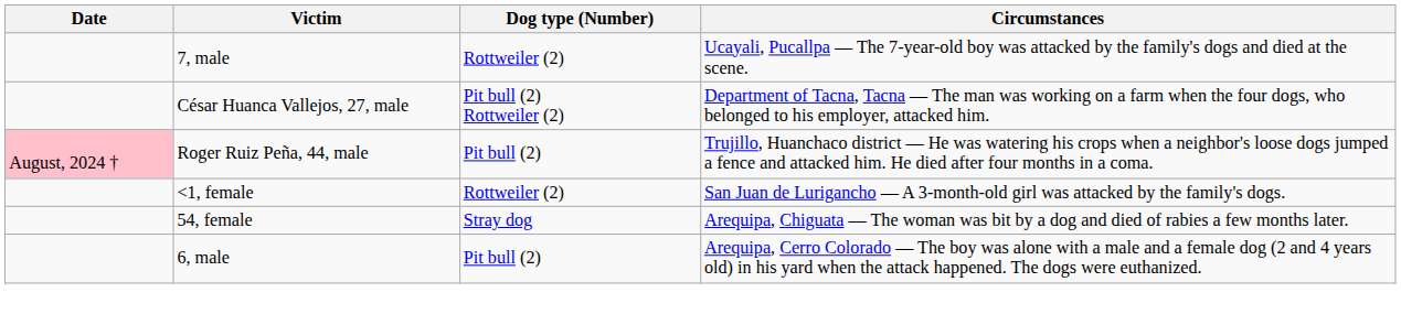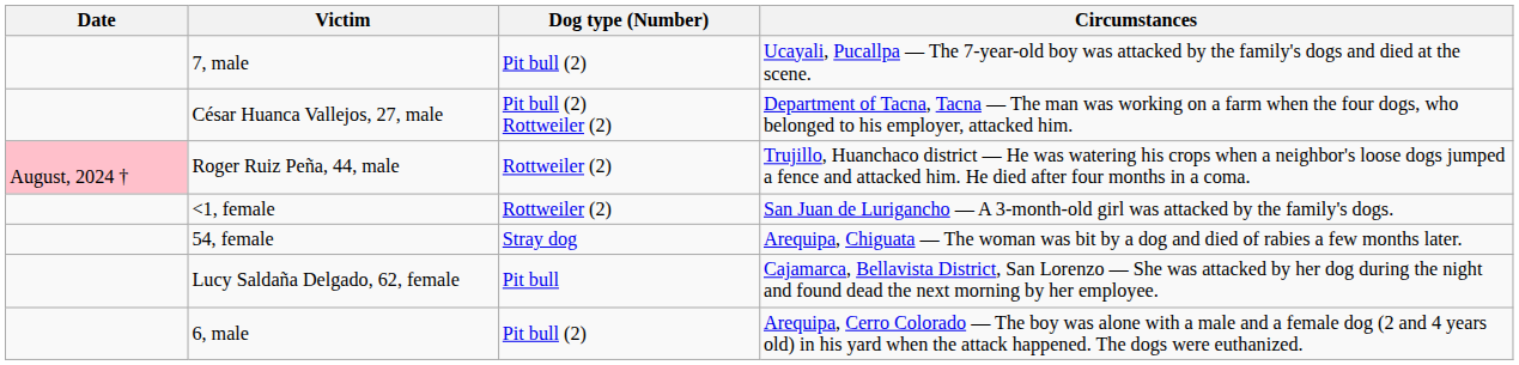7, male | Dog type (Number): Rottweiler (2) -> Pit bull (2)
Roger Ruiz Peña, 44, male | Dog type (Number): Pit bull (2) -> Rottweiler (2)
+ row: Lucy Saldaña Delgado, 62, female | Pit bull | Cajamarca, Bellavista District, San Lorenzo — She was attacked by her dog during the night and found dead the next morning by her employee.
